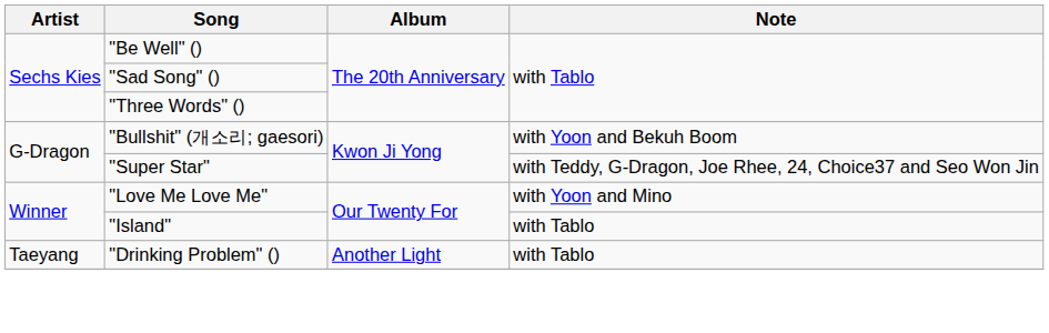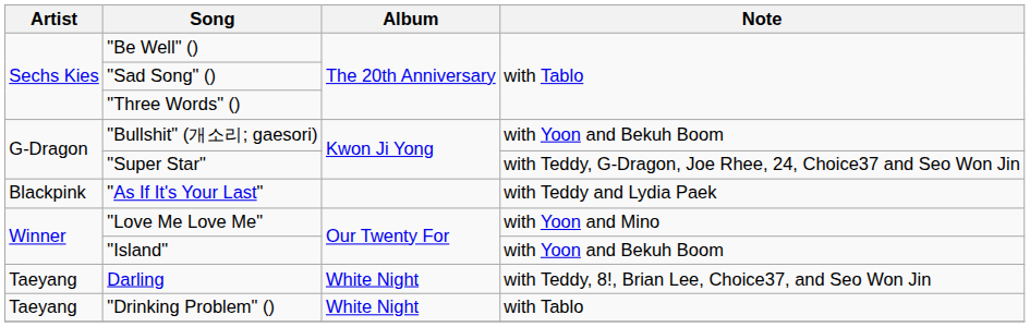+ row: Blackpink | "As If It's Your Last" | with Teddy and Lydia Paek
"Island" | Note: with Tablo -> with Yoon and Bekuh Boom
+ row: Taeyang | Darling | White Night | with Teddy, 8!, Brian Lee, Choice37, and Seo Won Jin
"Drinking Problem" () | Album: Another Light -> White Night
